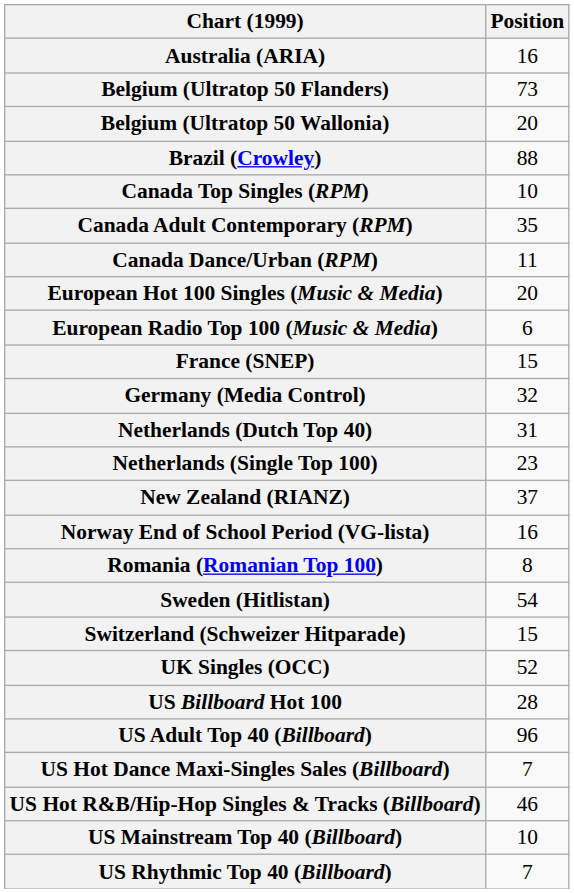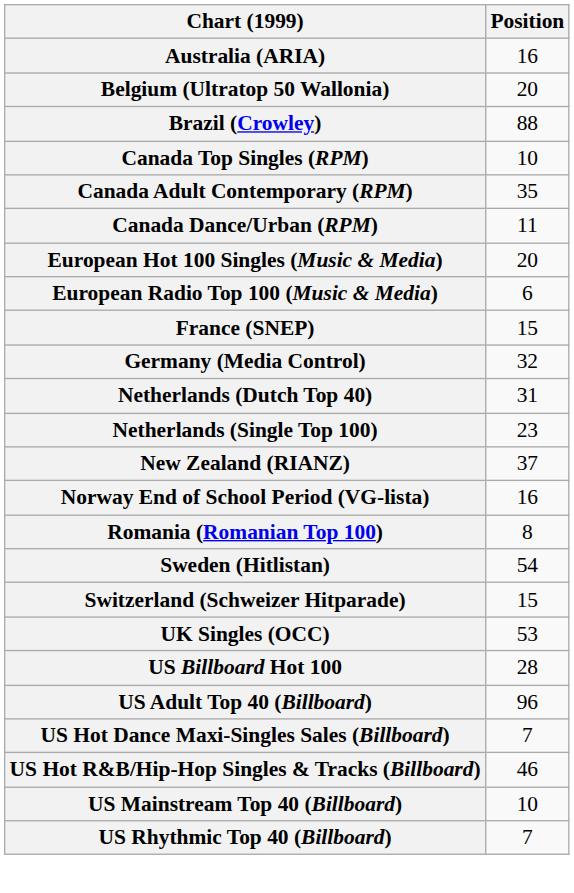- row: Belgium (Ultratop 50 Flanders) | 73
UK Singles (OCC) | Position: 52 -> 53
